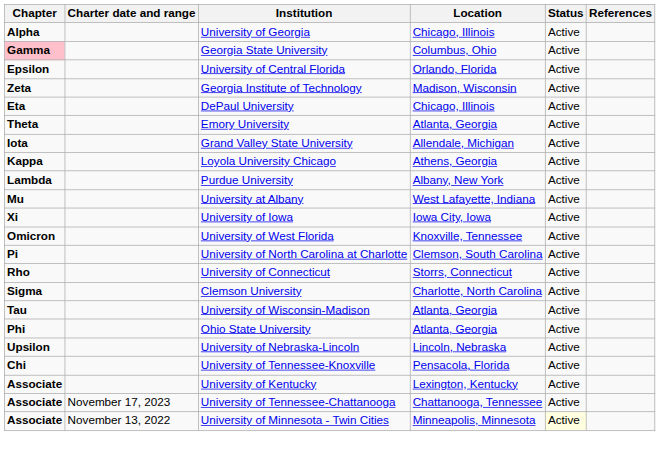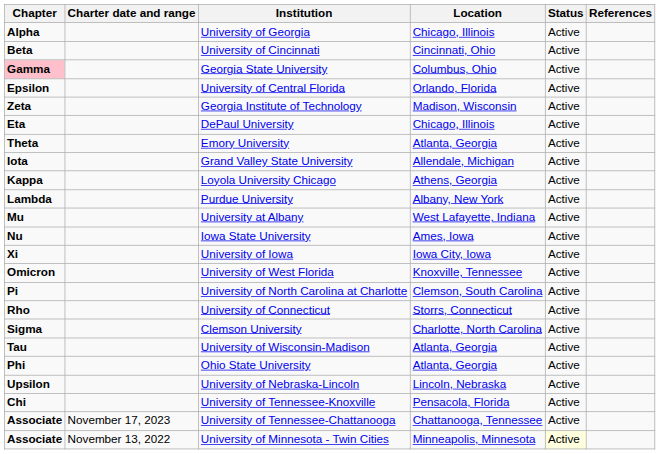+ row: Beta | University of Cincinnati | Cincinnati, Ohio | Active
+ row: Nu | Iowa State University | Ames, Iowa | Active
- row: Associate | University of Kentucky | Lexington, Kentucky | Active
